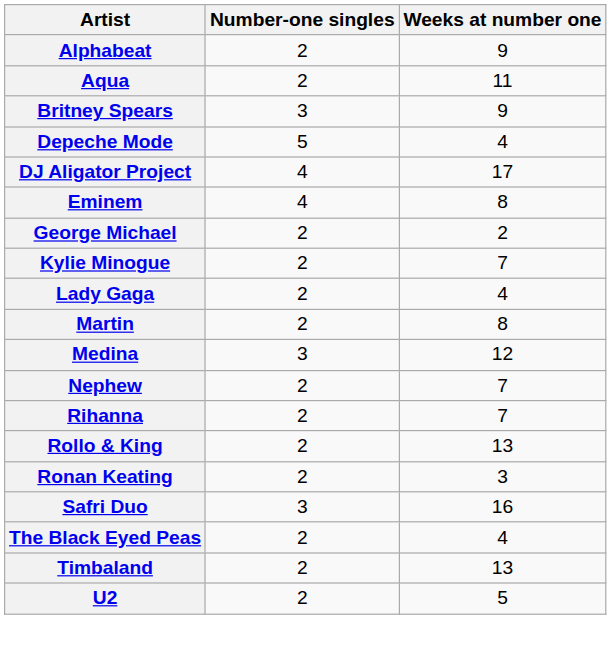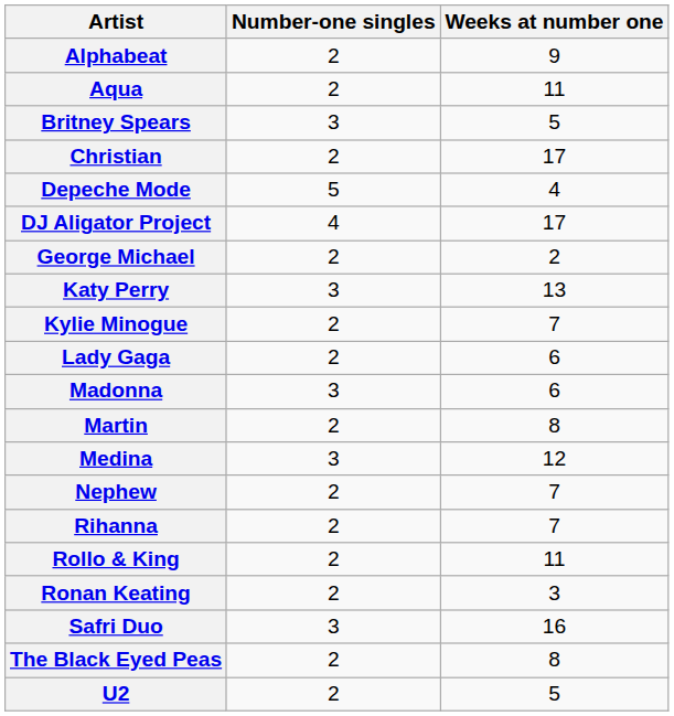Britney Spears | Weeks at number one: 9 -> 5
+ row: Christian | 2 | 17
- row: Eminem | 4 | 8
+ row: Katy Perry | 3 | 13
Lady Gaga | Weeks at number one: 4 -> 6
+ row: Madonna | 3 | 6
Rollo & King | Weeks at number one: 13 -> 11
The Black Eyed Peas | Weeks at number one: 4 -> 8
- row: Timbaland | 2 | 13
